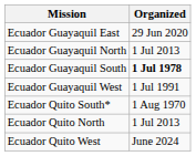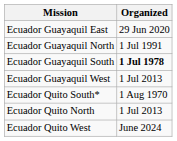Ecuador Guayaquil North | Organized: 1 Jul 2013 -> 1 Jul 1991
Ecuador Guayaquil West | Organized: 1 Jul 1991 -> 1 Jul 2013
